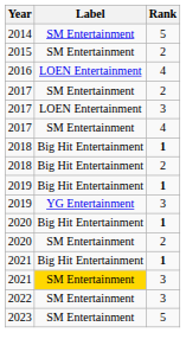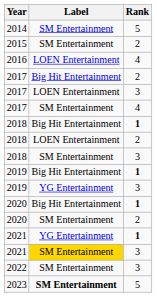2017 / 2 | Label: SM Entertainment -> Big Hit Entertainment
2018 / 2 | Label: Big Hit Entertainment -> LOEN Entertainment
+ row: 2018 | SM Entertainment | 3
2021 / 1 | Label: Big Hit Entertainment -> YG Entertainment
2023 | Label: normal -> bold
